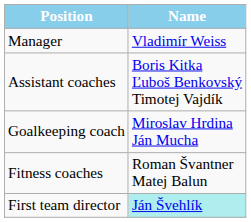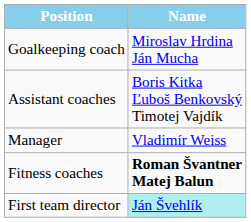rows swapped: Manager <-> Goalkeeping coach
Fitness coaches | Name: normal -> bold
